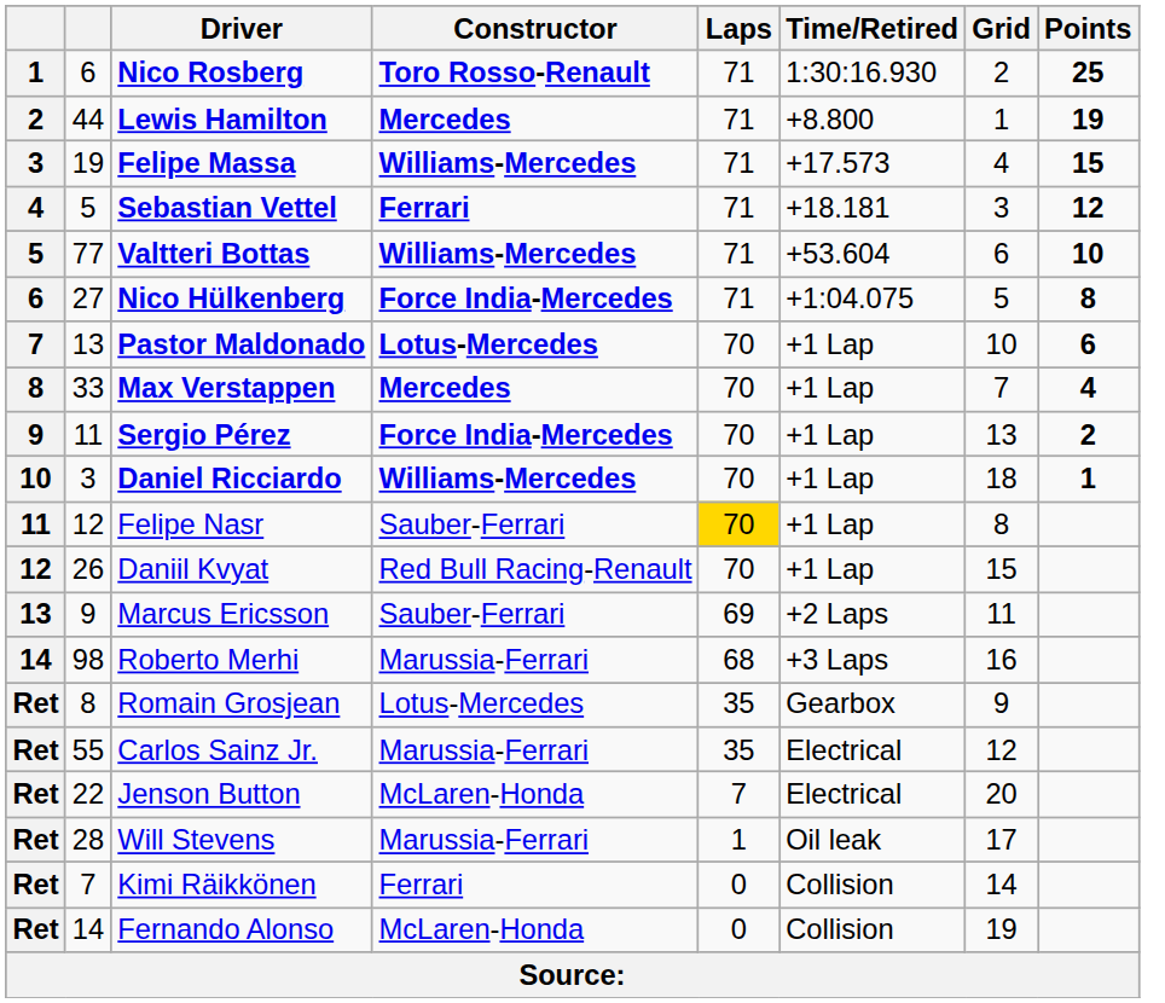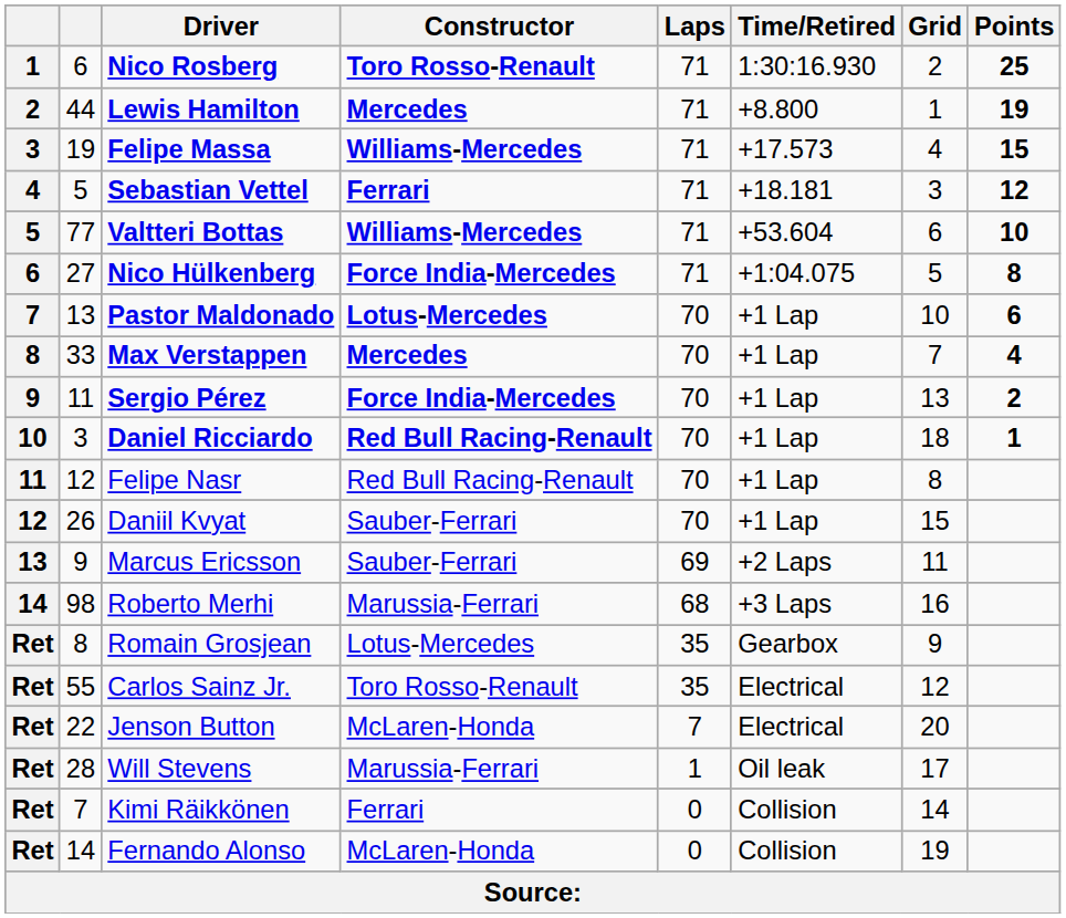Daniel Ricciardo | Constructor: Williams-Mercedes -> Red Bull Racing-Renault
Felipe Nasr | Constructor: Sauber-Ferrari -> Red Bull Racing-Renault
Felipe Nasr | Laps: gold background -> no background
Daniil Kvyat | Constructor: Red Bull Racing-Renault -> Sauber-Ferrari
Carlos Sainz Jr. | Constructor: Marussia-Ferrari -> Toro Rosso-Renault
